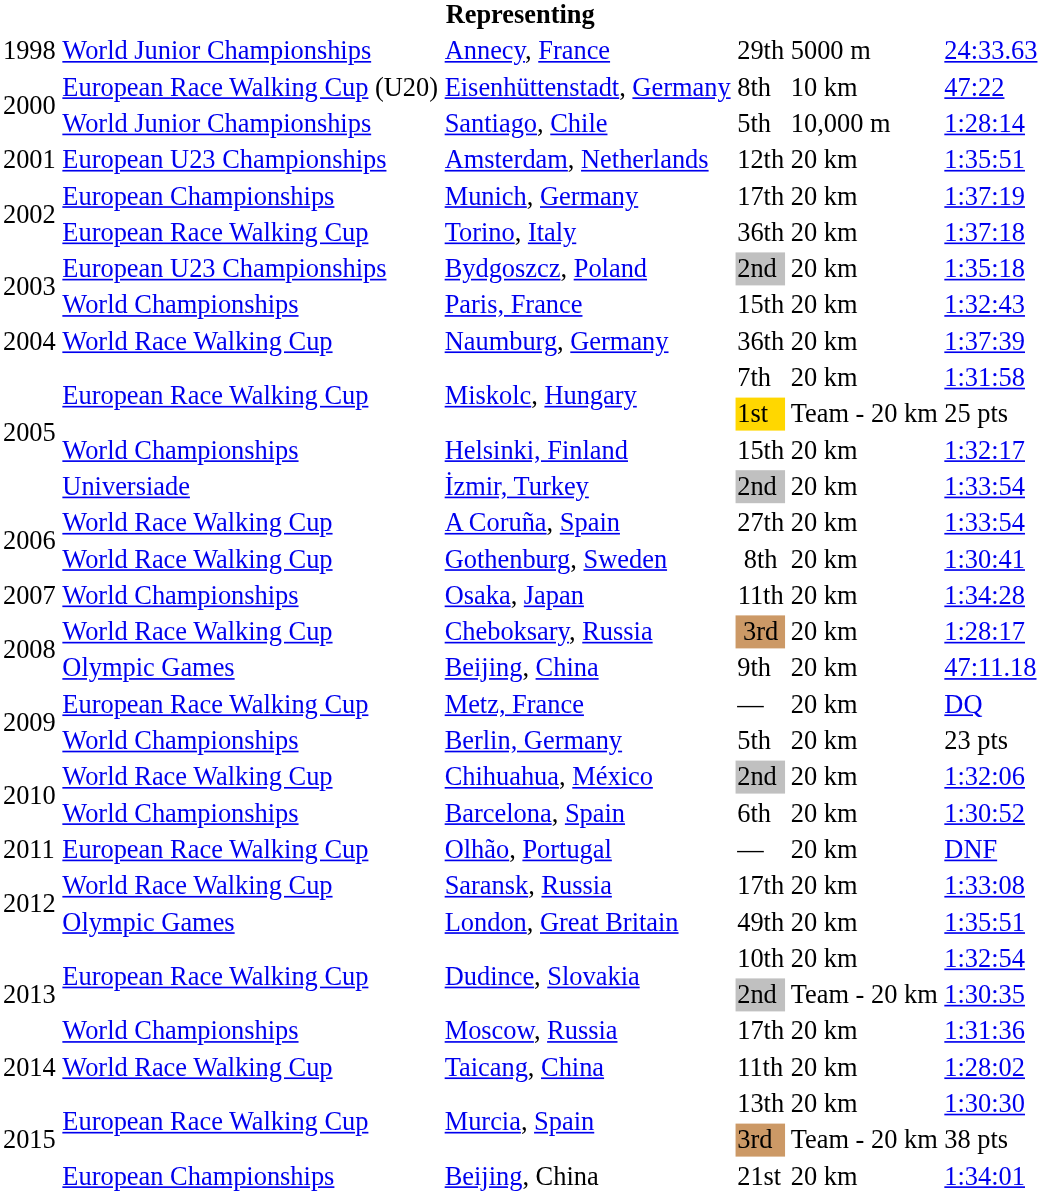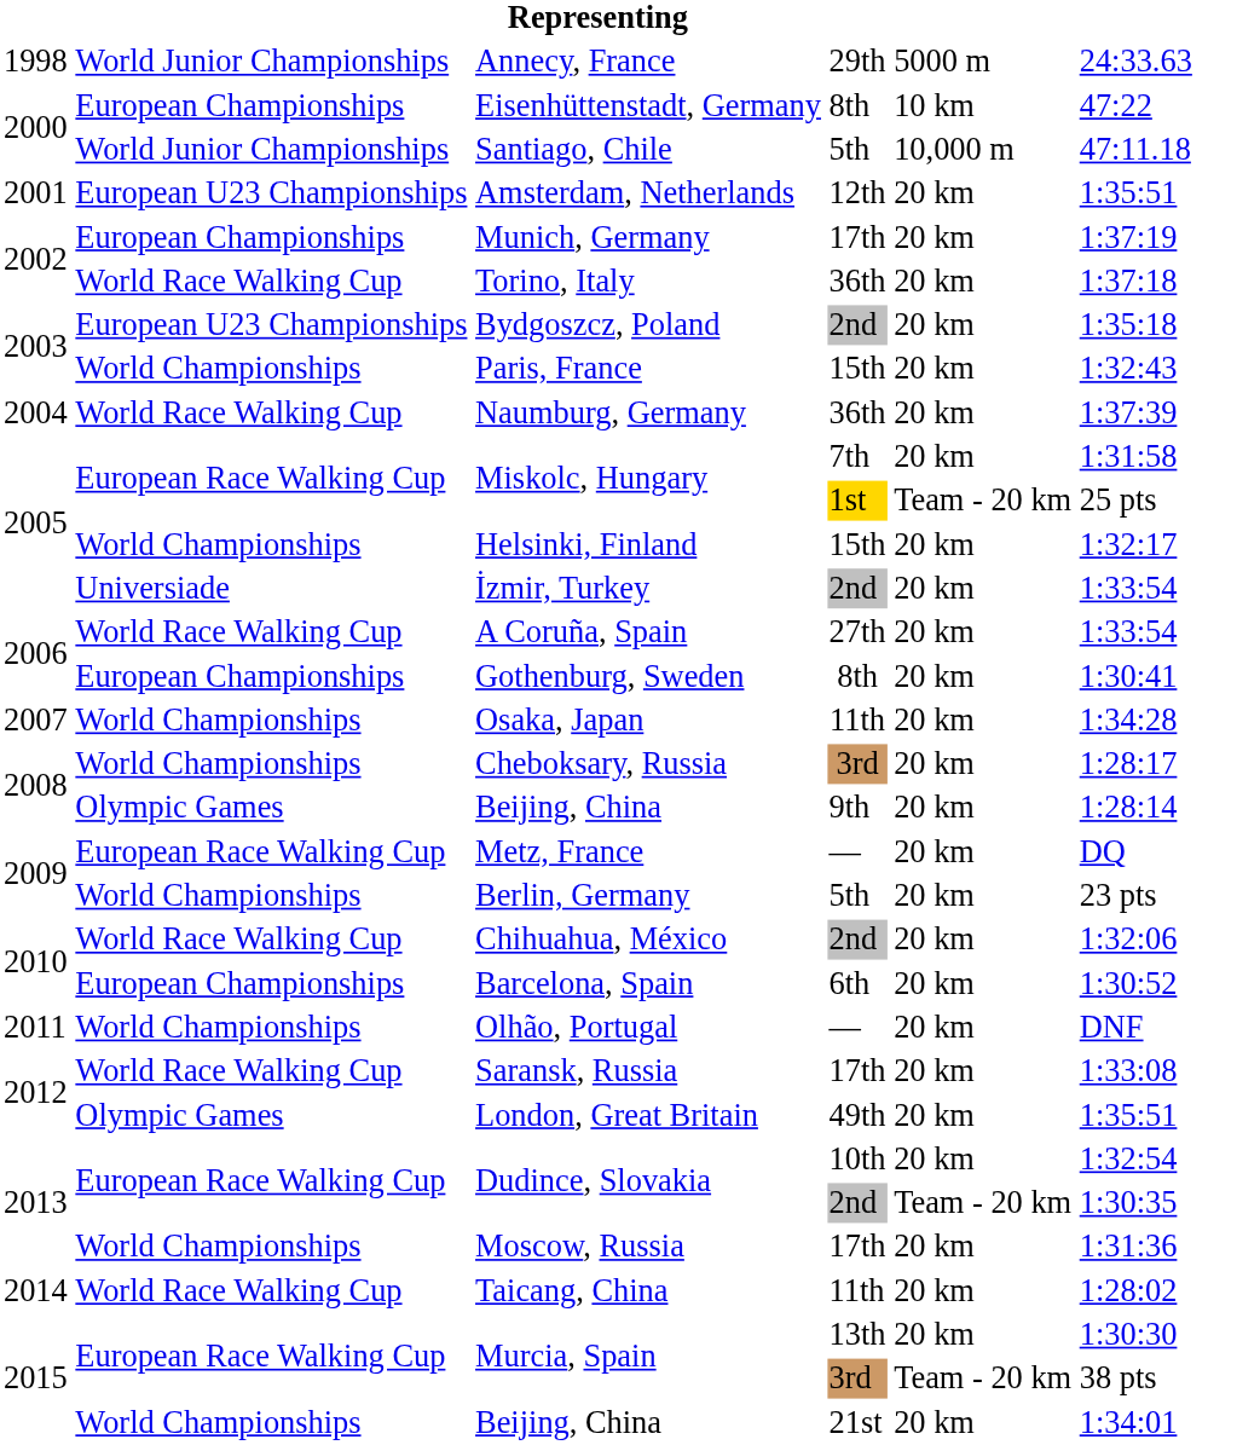Eisenhüttenstadt, Germany | column 2: European Race Walking Cup (U20) -> European Championships
Santiago, Chile | column 6: 1:28:14 -> 47:11.18
Torino, Italy | column 2: European Race Walking Cup -> World Race Walking Cup
Gothenburg, Sweden | column 2: World Race Walking Cup -> European Championships
Cheboksary, Russia | column 2: World Race Walking Cup -> World Championships
Beijing, China / 9th | column 6: 47:11.18 -> 1:28:14
Barcelona, Spain | column 2: World Championships -> European Championships
Olhão, Portugal | column 2: European Race Walking Cup -> World Championships
Beijing, China / 21st | column 2: European Championships -> World Championships
